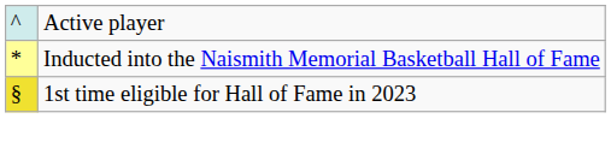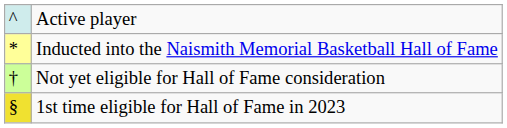+ row: † | Not yet eligible for Hall of Fame consideration
